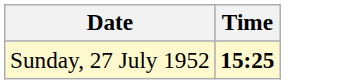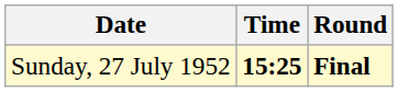+ column: Round | Final
